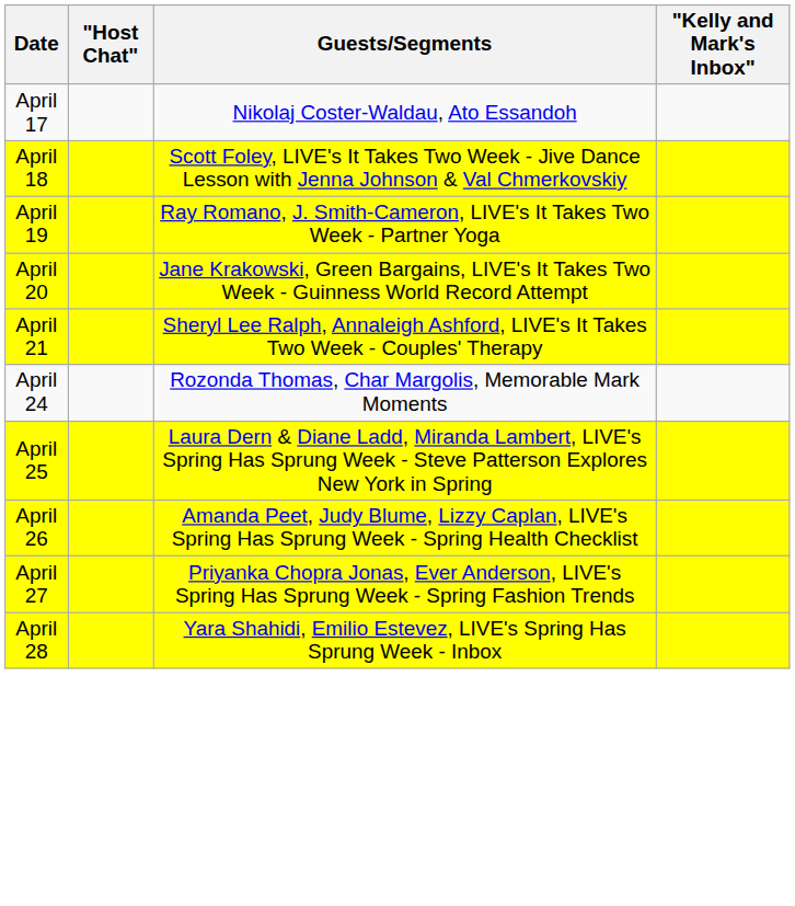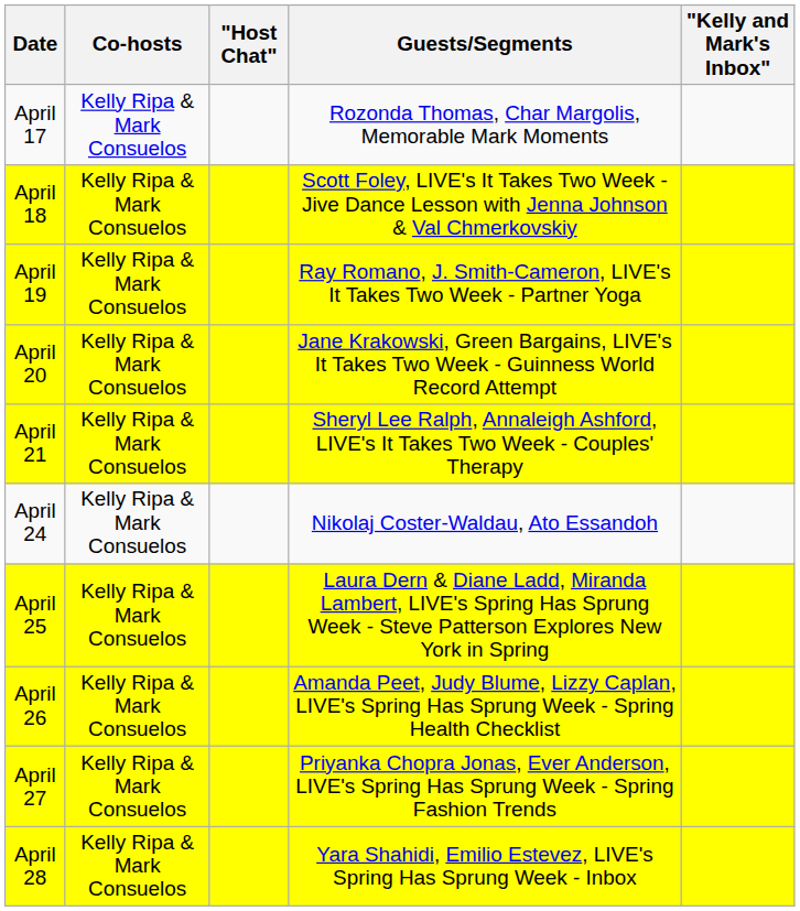+ column: Co-hosts | Kelly Ripa & Mark Consuelos | Kelly Ripa & Mark Consuelos | Kelly Ripa & Mark Consuelos | Kelly Ripa & Mark Consuelos | Kelly Ripa & Mark Consuelos | Kelly Ripa & Mark Consuelos | Kelly Ripa & Mark Consuelos | Kelly Ripa & Mark Consuelos | Kelly Ripa & Mark Consuelos | Kelly Ripa & Mark Consuelos
April 17 | Guests/Segments: Nikolaj Coster-Waldau, Ato Essandoh -> Rozonda Thomas, Char Margolis, Memorable Mark Moments
April 24 | Guests/Segments: Rozonda Thomas, Char Margolis, Memorable Mark Moments -> Nikolaj Coster-Waldau, Ato Essandoh
